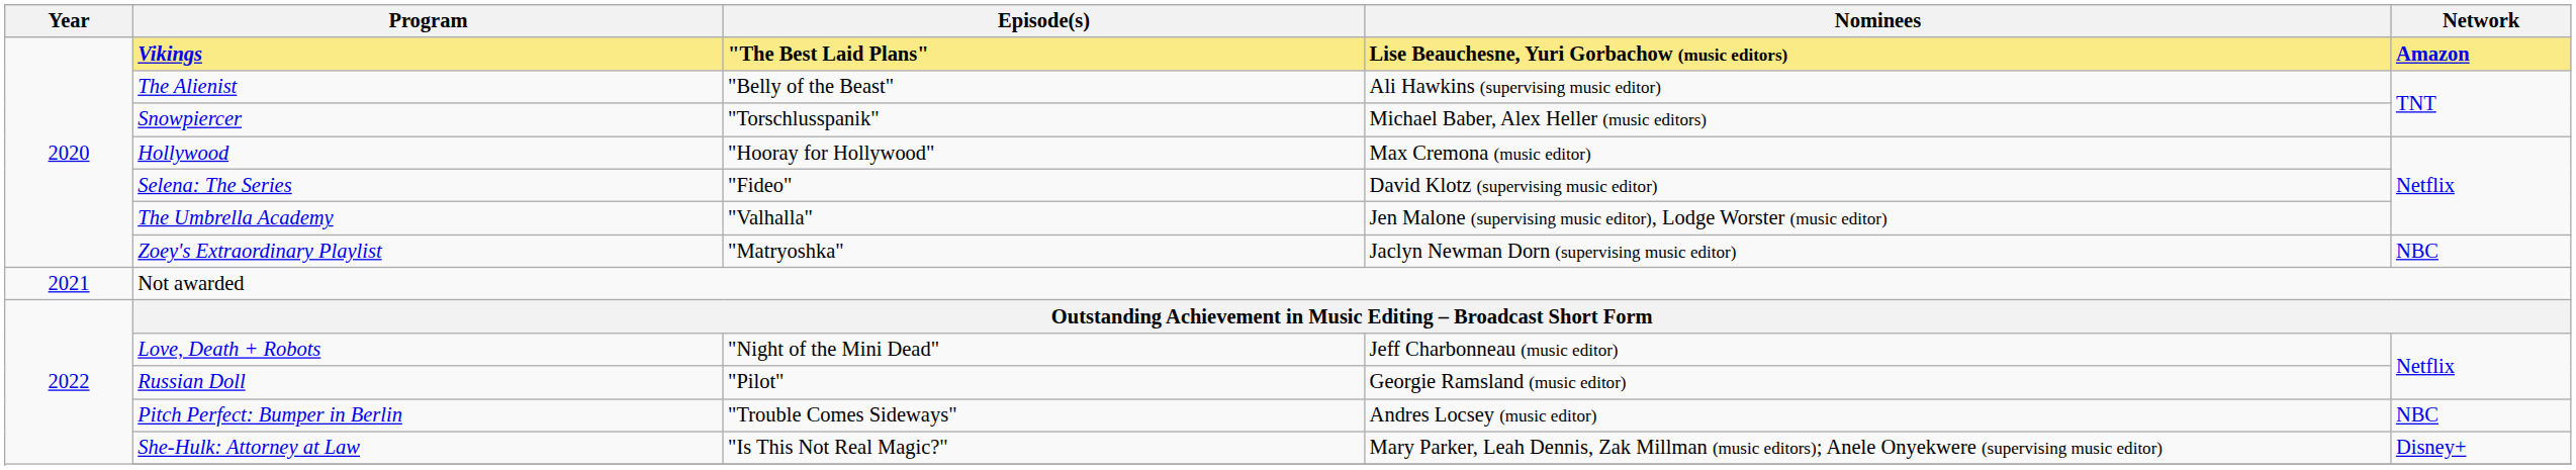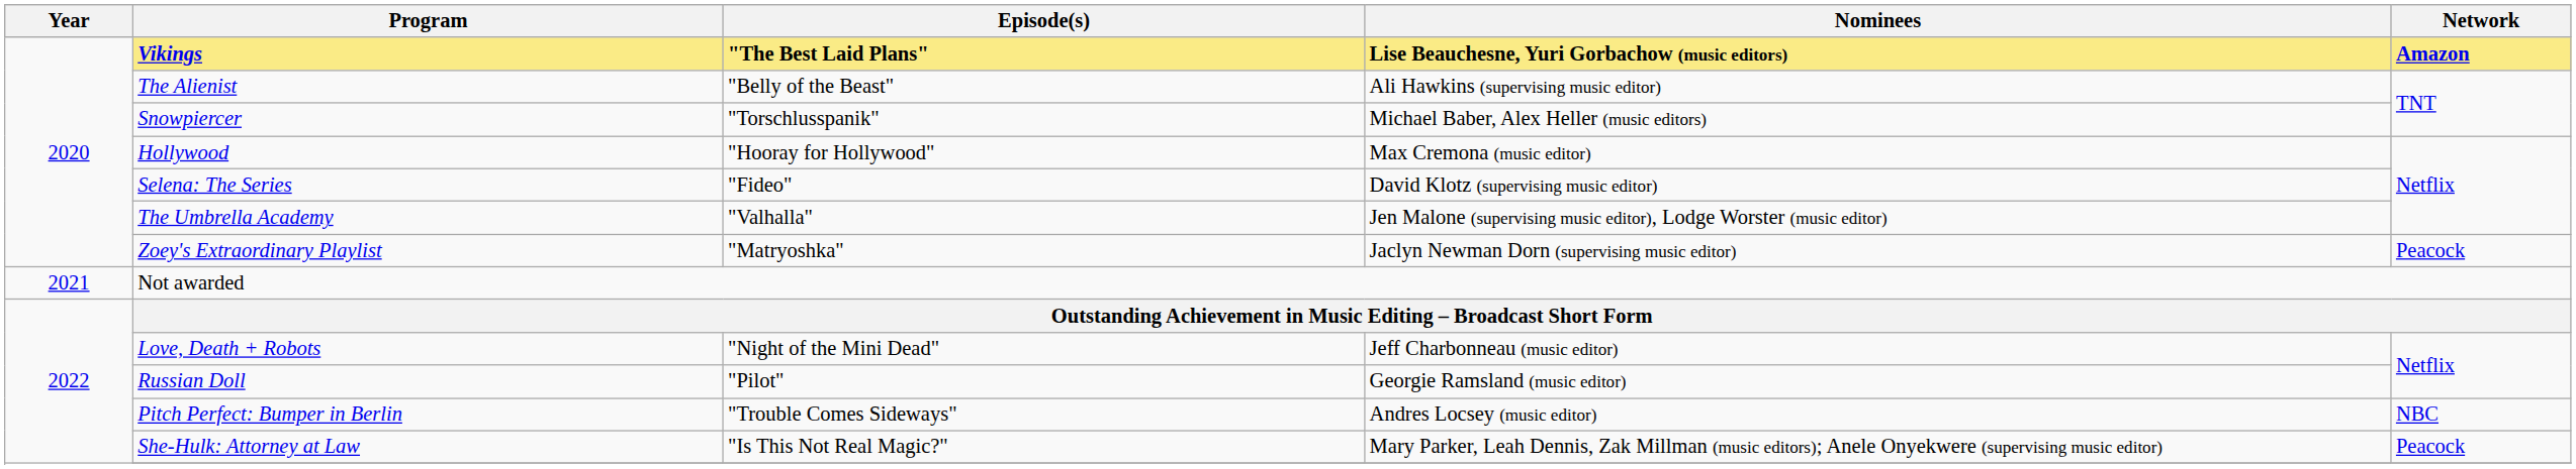Zoey's Extraordinary Playlist | Network: NBC -> Peacock
She-Hulk: Attorney at Law | Network: Disney+ -> Peacock
